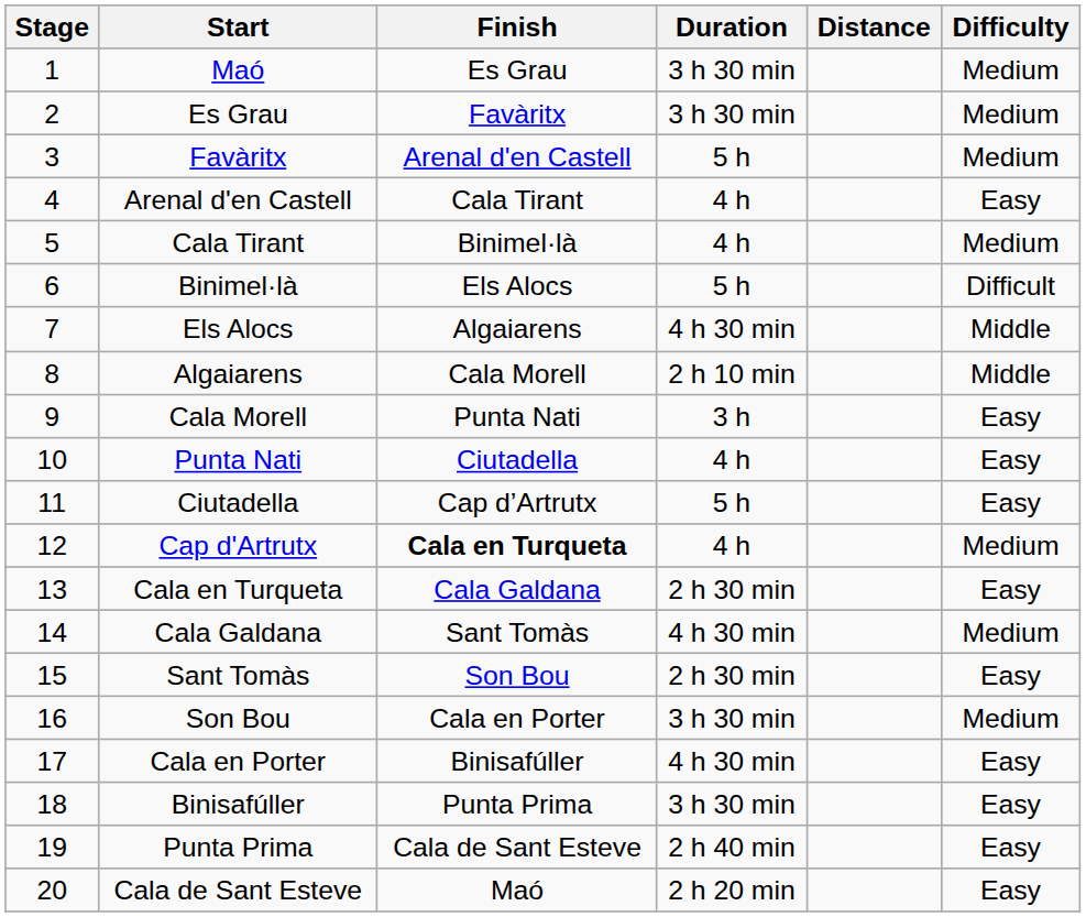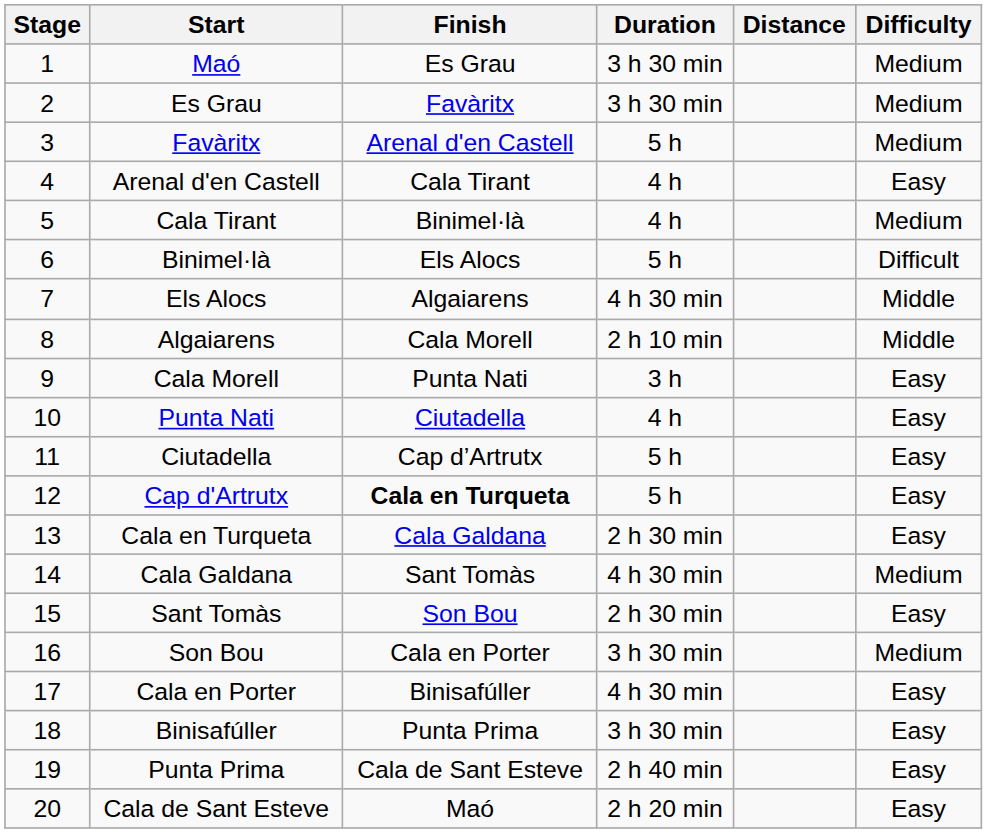Cap d'Artrutx | Duration: 4 h -> 5 h
Cap d'Artrutx | Difficulty: Medium -> Easy
